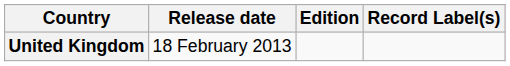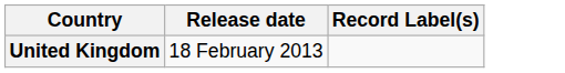- column: Edition
